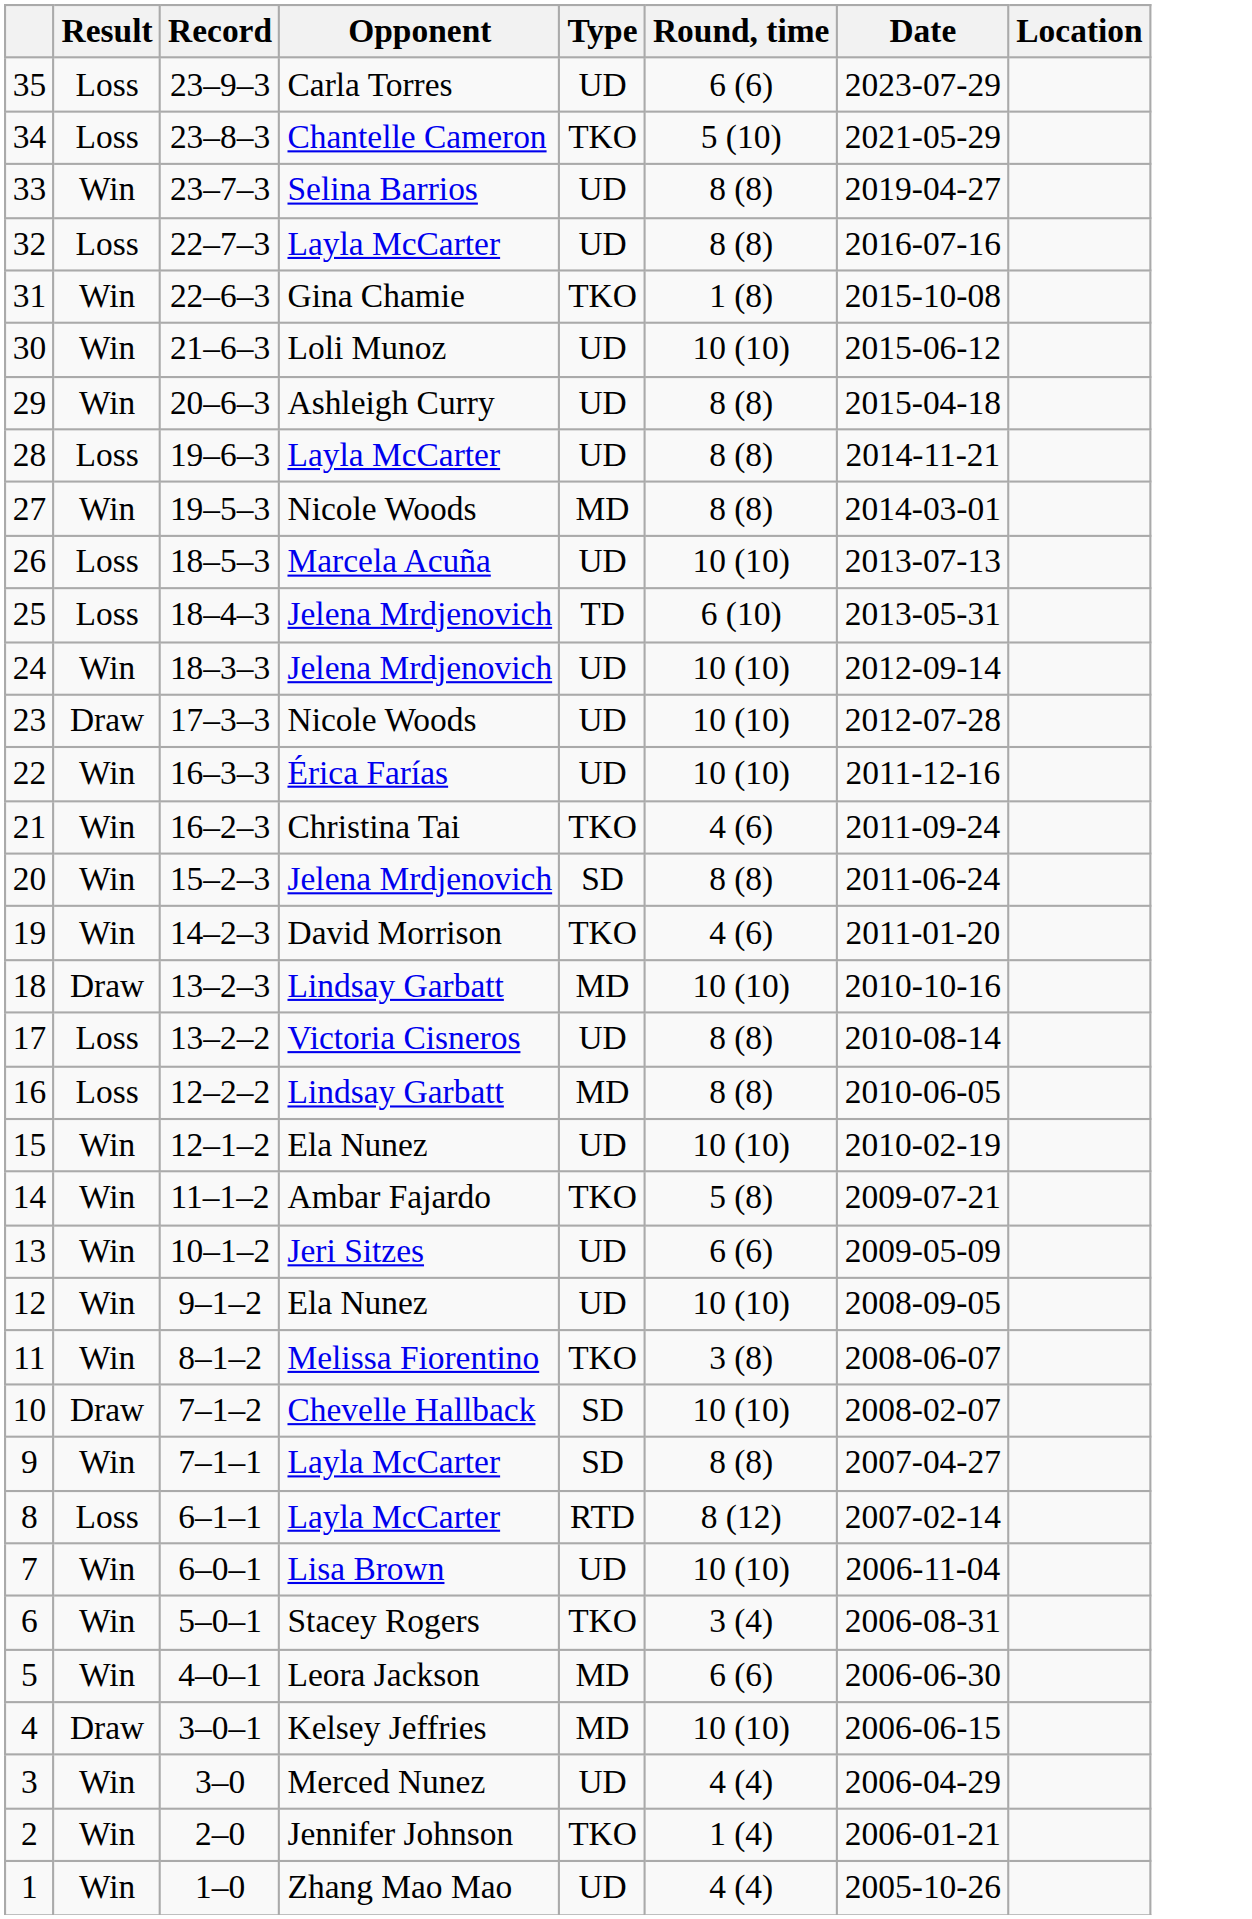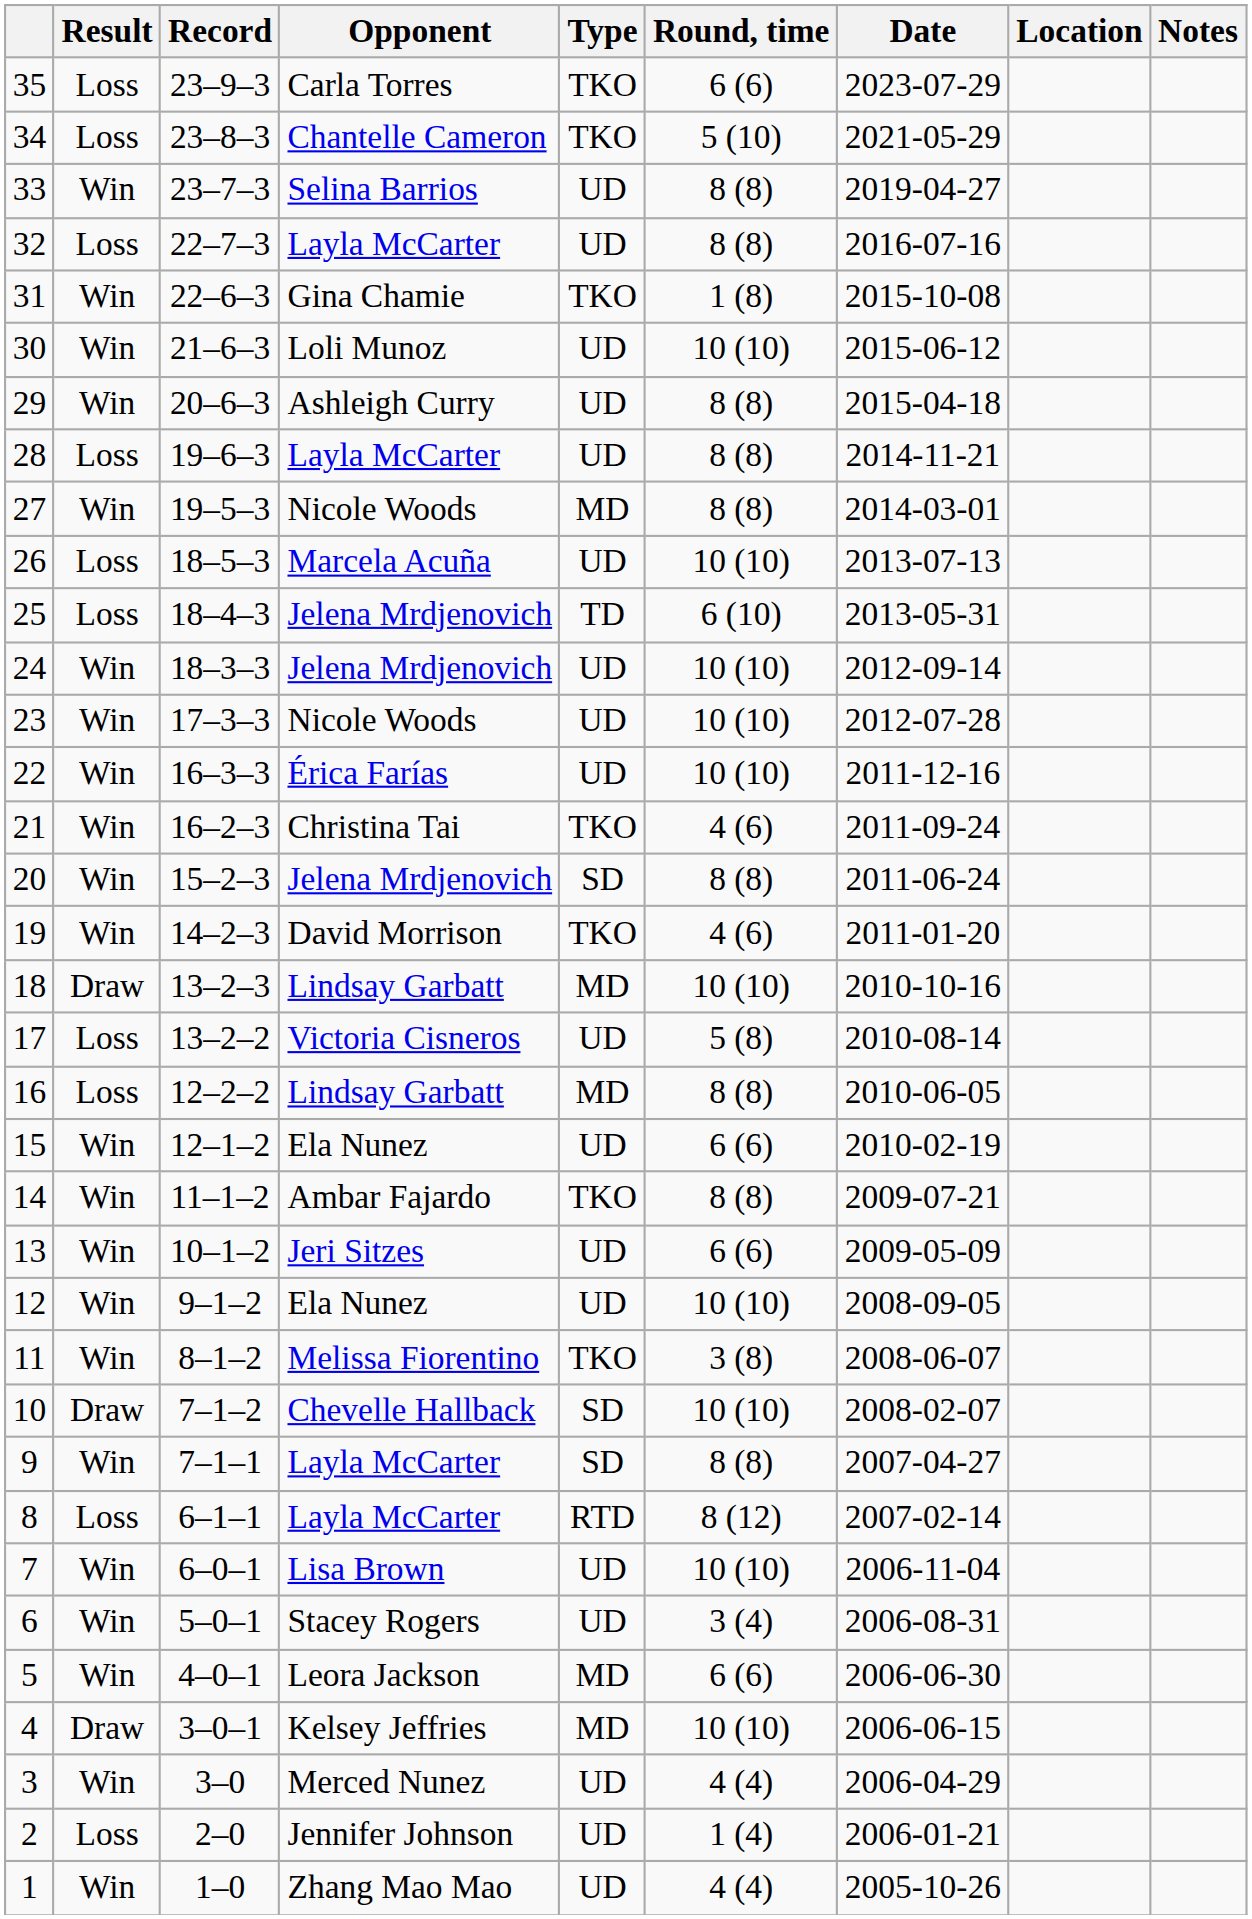+ column: Notes
35 | Type: UD -> TKO
23 | Result: Draw -> Win
17 | Round, time: 8 (8) -> 5 (8)
15 | Round, time: 10 (10) -> 6 (6)
14 | Round, time: 5 (8) -> 8 (8)
6 | Type: TKO -> UD
2 | Result: Win -> Loss
2 | Type: TKO -> UD
